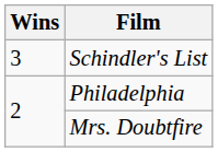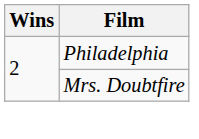- row: 3 | Schindler's List
